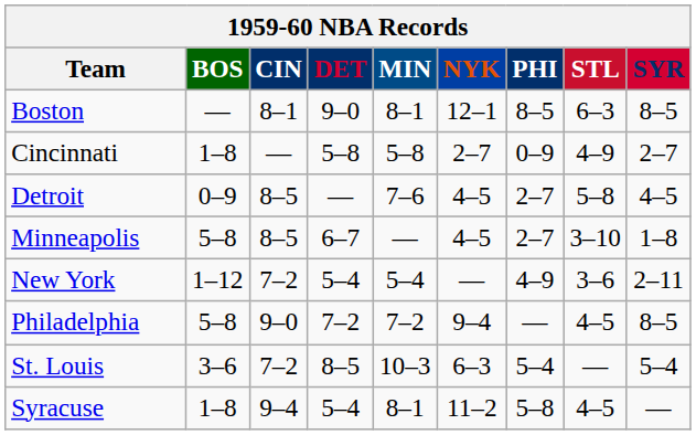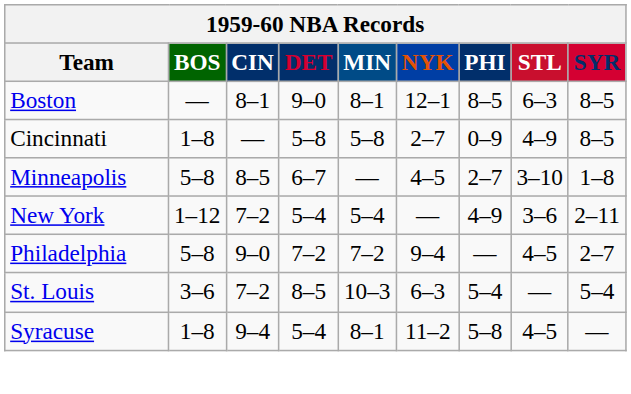Cincinnati | SYR: 2–7 -> 8–5
- row: Detroit | 0–9 | 8–5 | — | 7–6 | 4–5 | 2–7 | 5–8 | 4–5
Philadelphia | SYR: 8–5 -> 2–7
